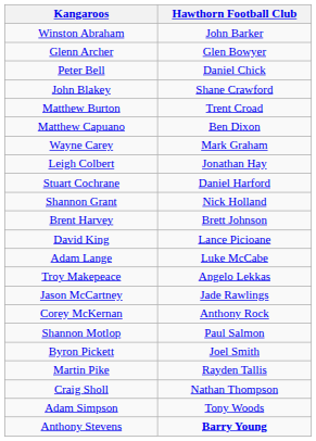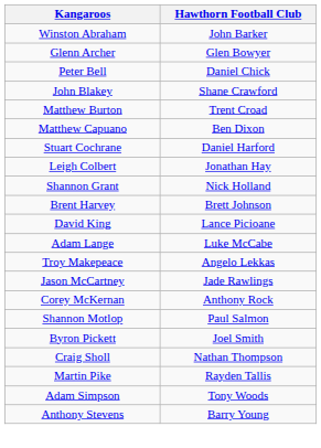- row: Wayne Carey | Mark Graham
rows swapped: Stuart Cochrane <-> Leigh Colbert
rows swapped: Martin Pike <-> Craig Sholl
Anthony Stevens | Hawthorn Football Club: bold -> normal
